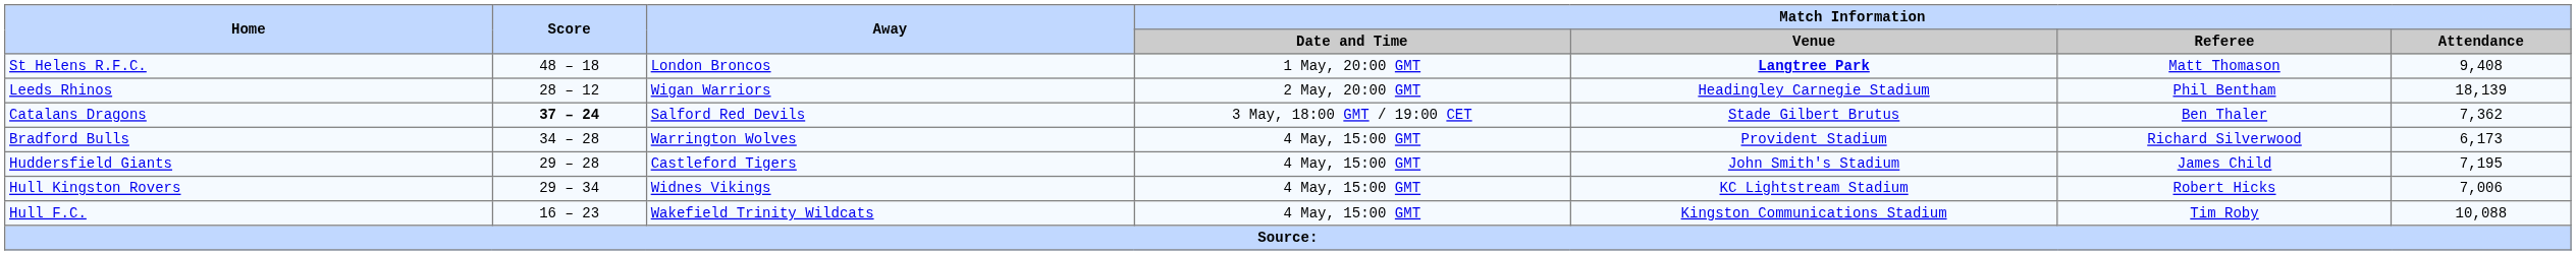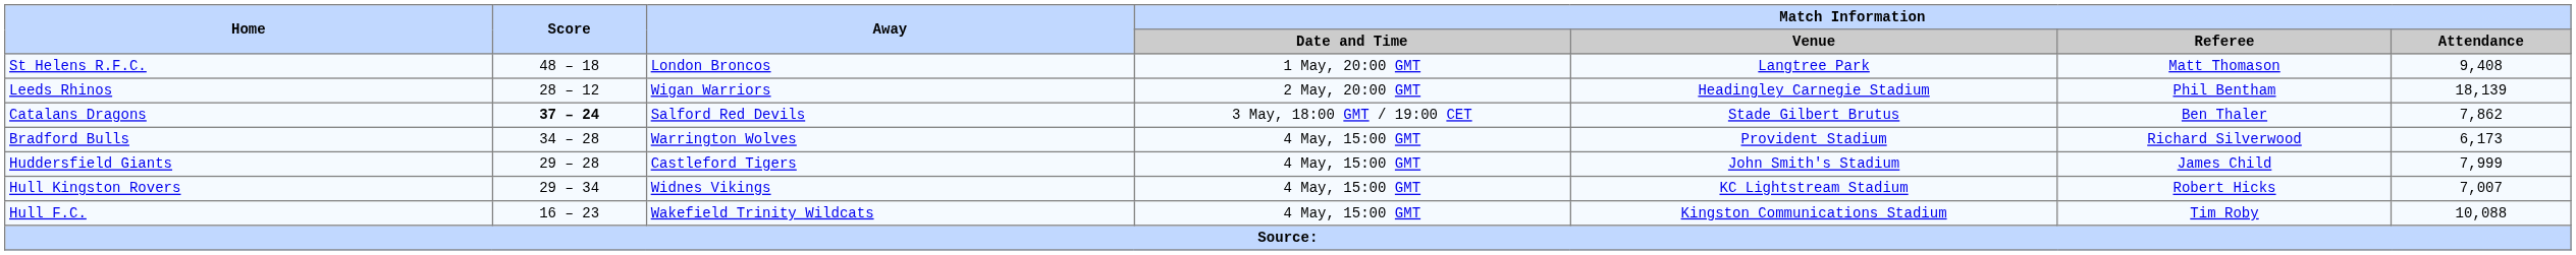St Helens R.F.C. | Match Information / Venue: bold -> normal
Catalans Dragons | Match Information / Attendance: 7,362 -> 7,862
Huddersfield Giants | Match Information / Attendance: 7,195 -> 7,999
Hull Kingston Rovers | Match Information / Attendance: 7,006 -> 7,007
